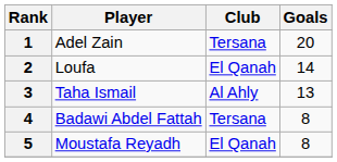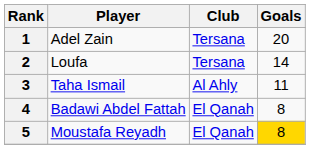2 | Club: El Qanah -> Tersana
3 | Goals: 13 -> 11
4 | Club: Tersana -> El Qanah
5 | Goals: no background -> gold background
